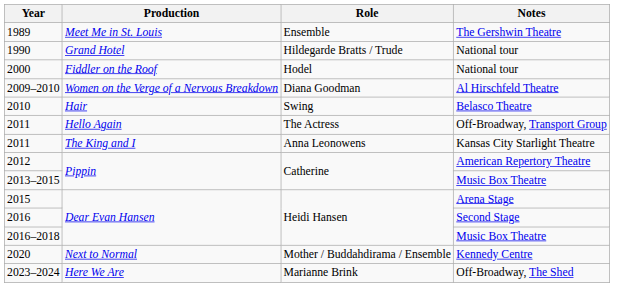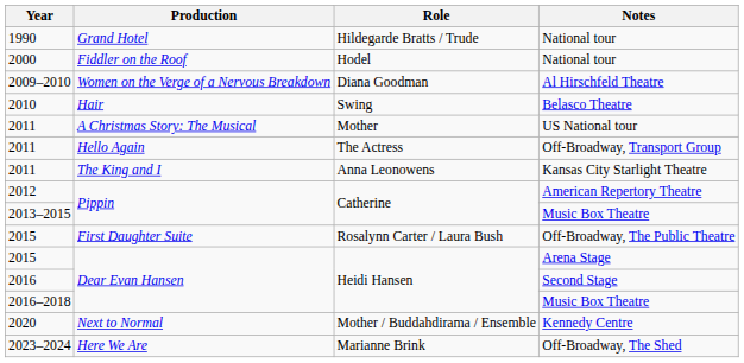- row: 1989 | Meet Me in St. Louis | Ensemble | The Gershwin Theatre
+ row: 2011 | A Christmas Story: The Musical | Mother | US National tour
+ row: 2015 | First Daughter Suite | Rosalynn Carter / Laura Bush | Off-Broadway, The Public Theatre
